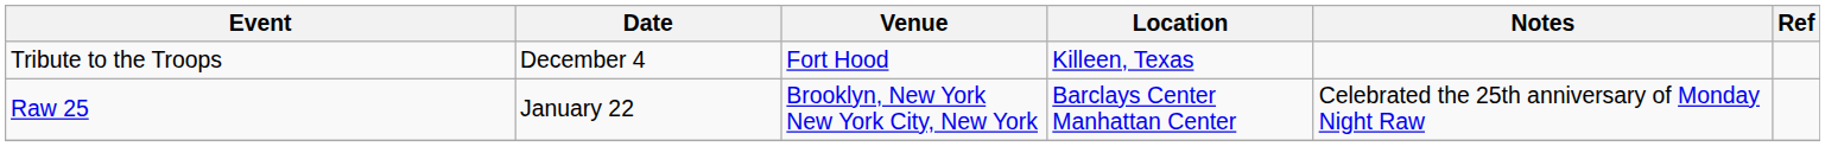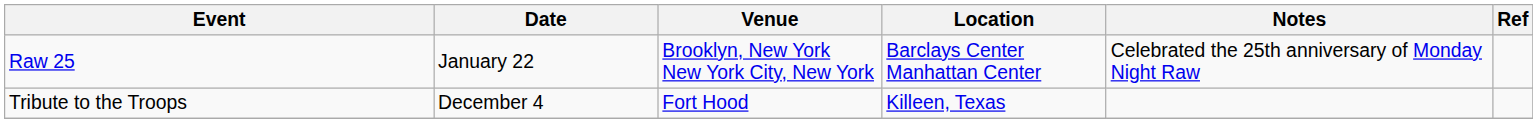rows swapped: Raw 25 <-> Tribute to the Troops
